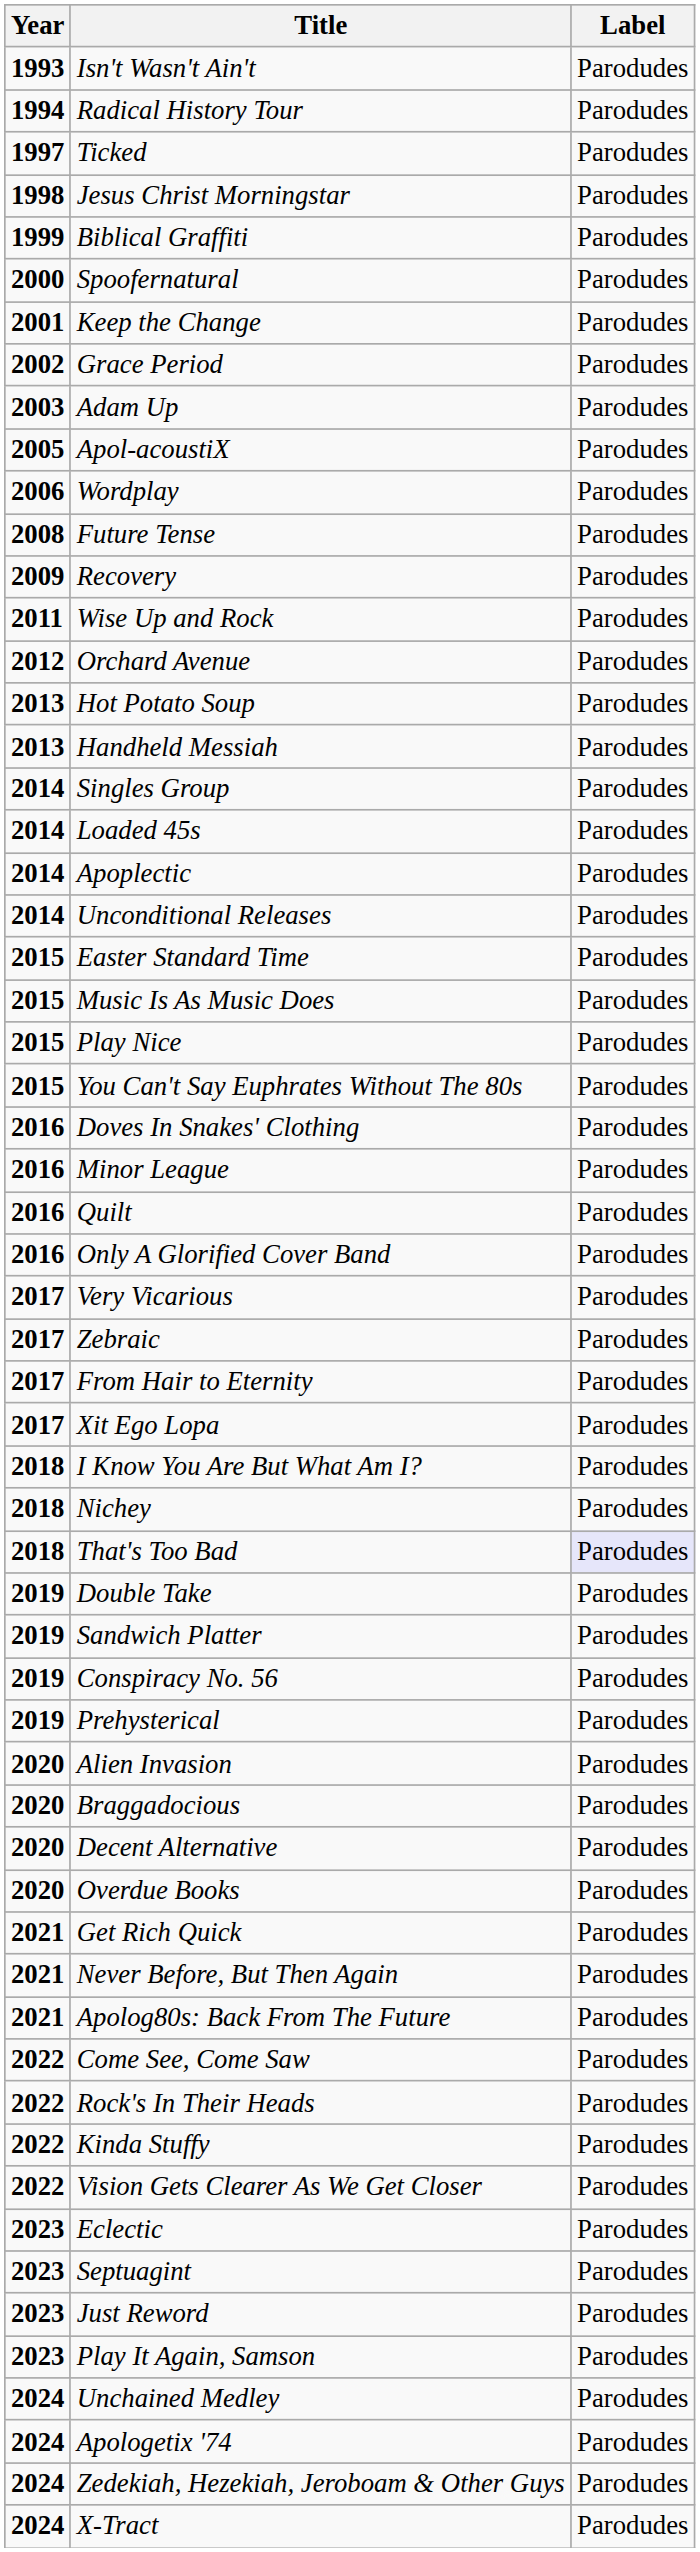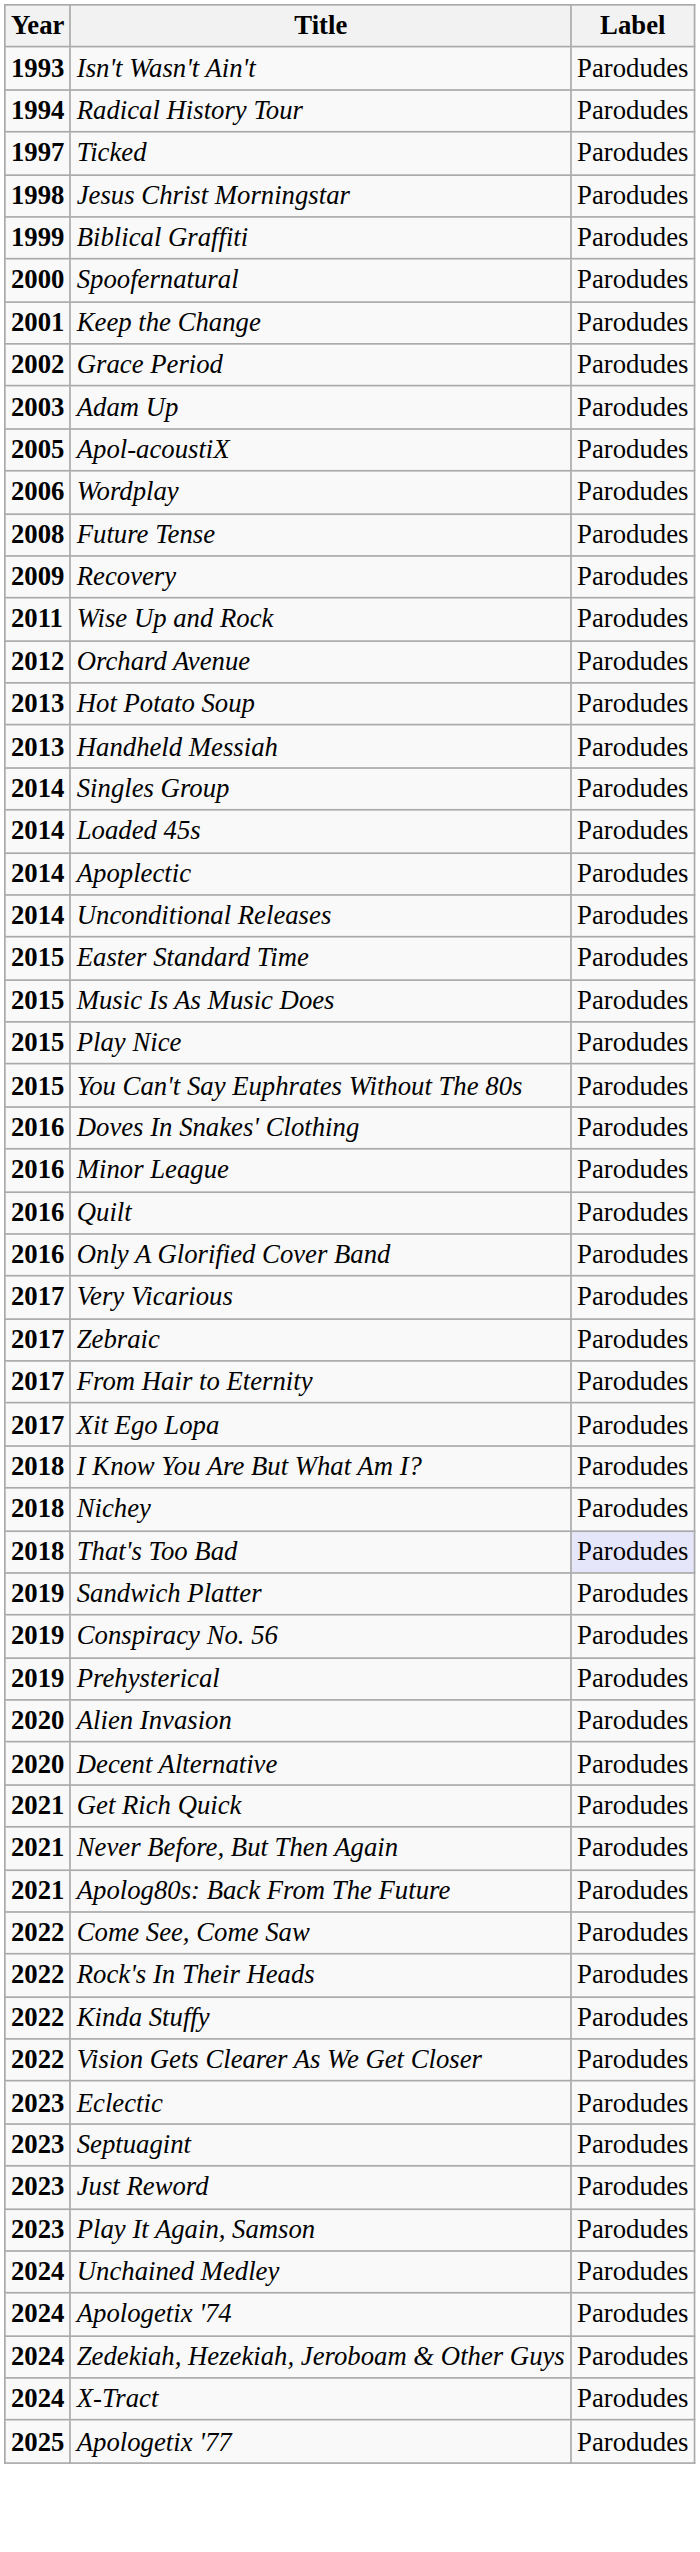- row: 2019 | Double Take | Parodudes
- row: 2020 | Braggadocious | Parodudes
- row: 2020 | Overdue Books | Parodudes
+ row: 2025 | Apologetix '77 | Parodudes
